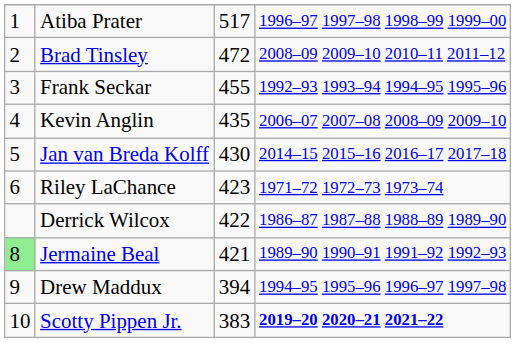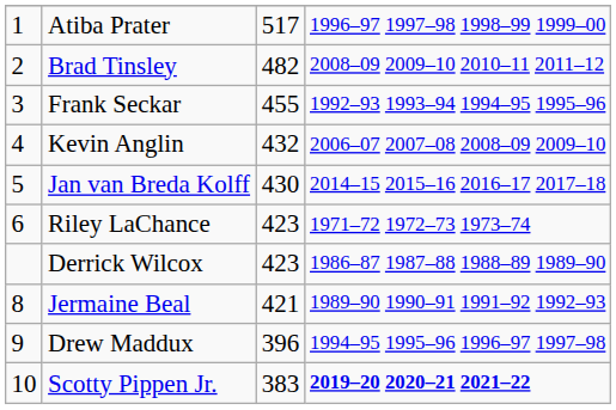Brad Tinsley | column 3: 472 -> 482
Kevin Anglin | column 3: 435 -> 432
Derrick Wilcox | column 3: 422 -> 423
Jermaine Beal | column 1: lightgreen background -> no background
Drew Maddux | column 3: 394 -> 396
